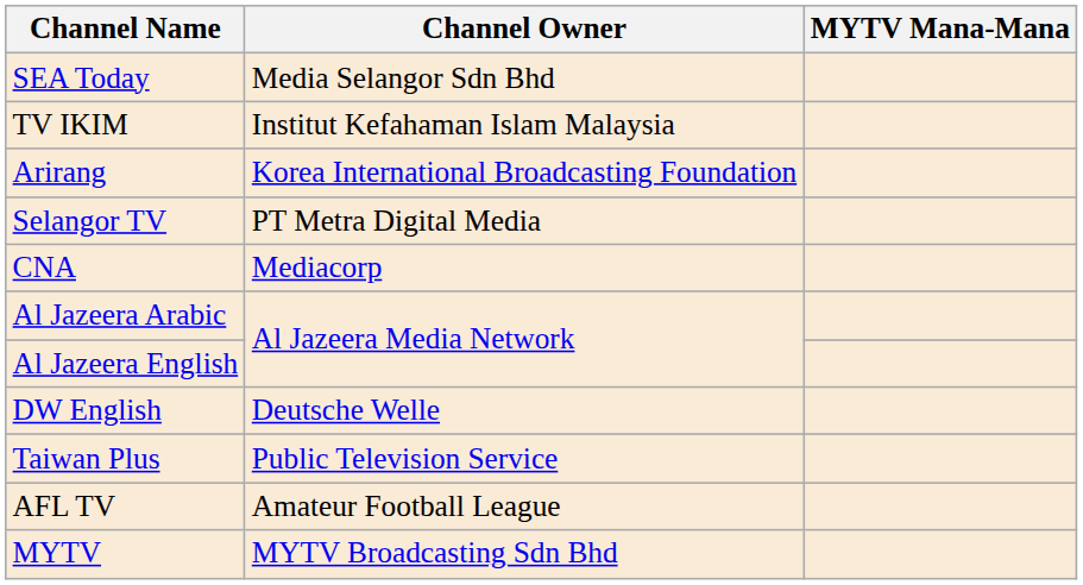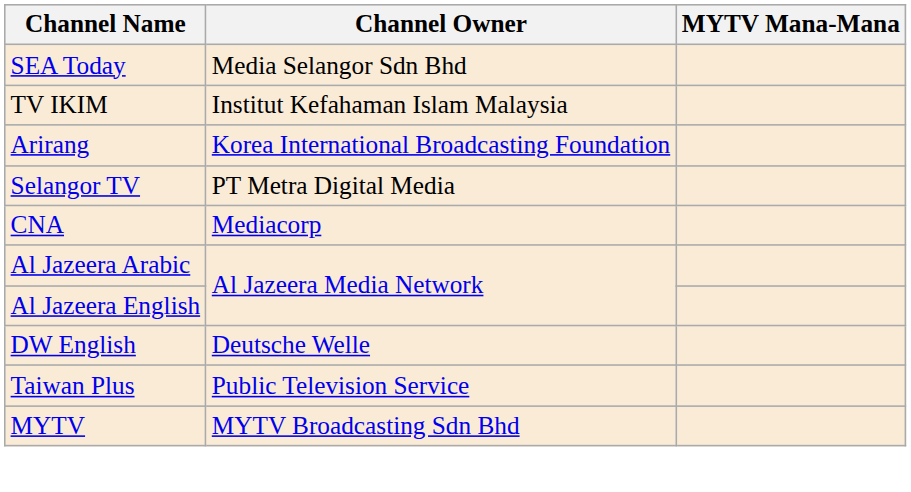- row: AFL TV | Amateur Football League
